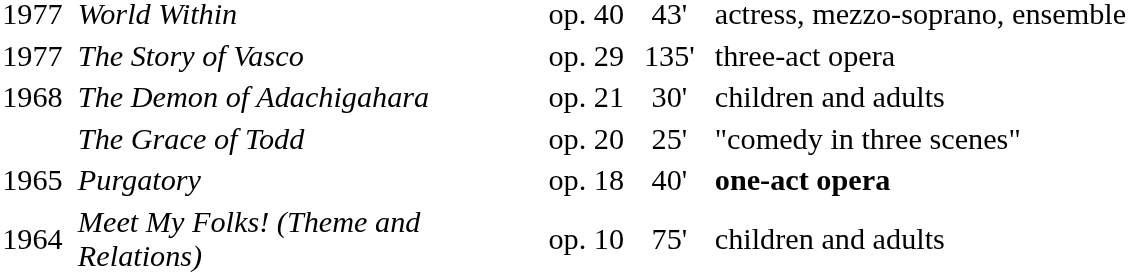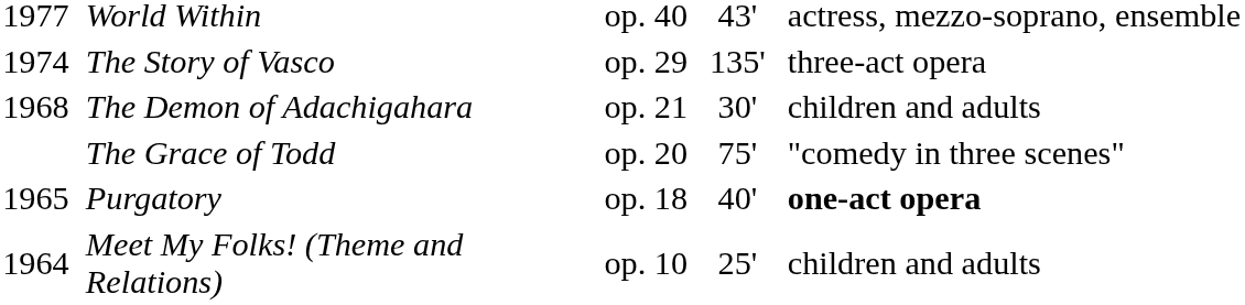The Story of Vasco | column 1: 1977 -> 1974
The Grace of Todd | column 4: 25' -> 75'
Meet My Folks! (Theme and Relations) | column 4: 75' -> 25'
